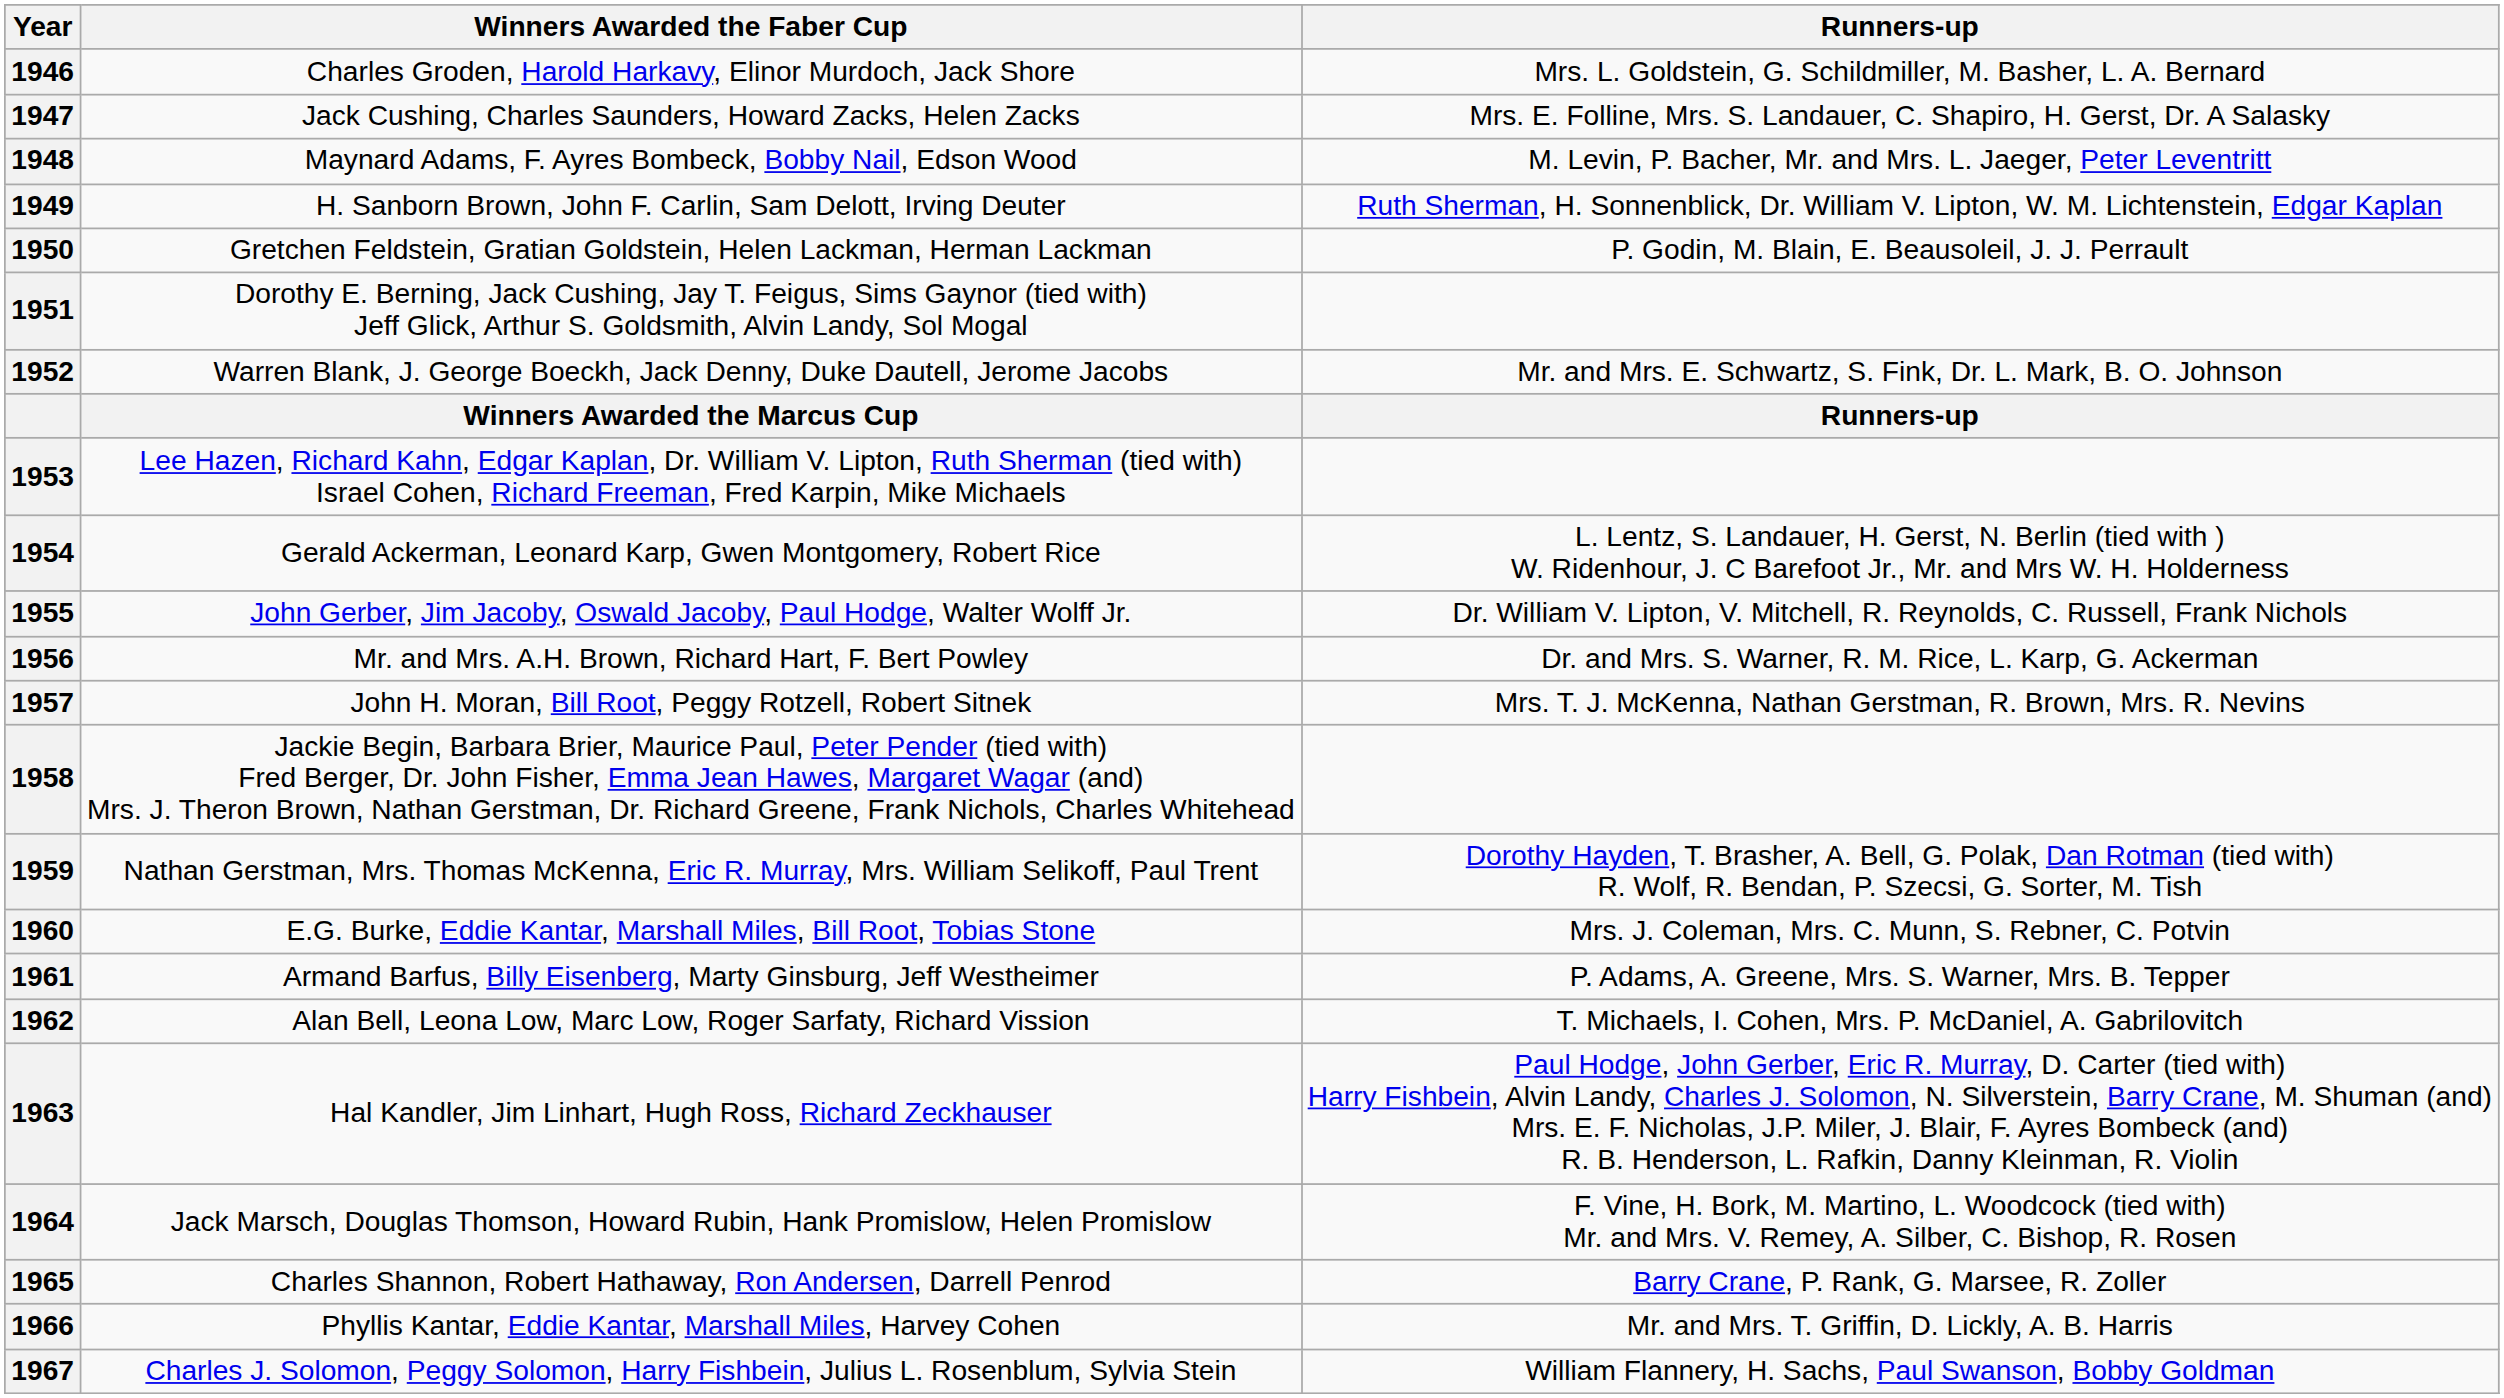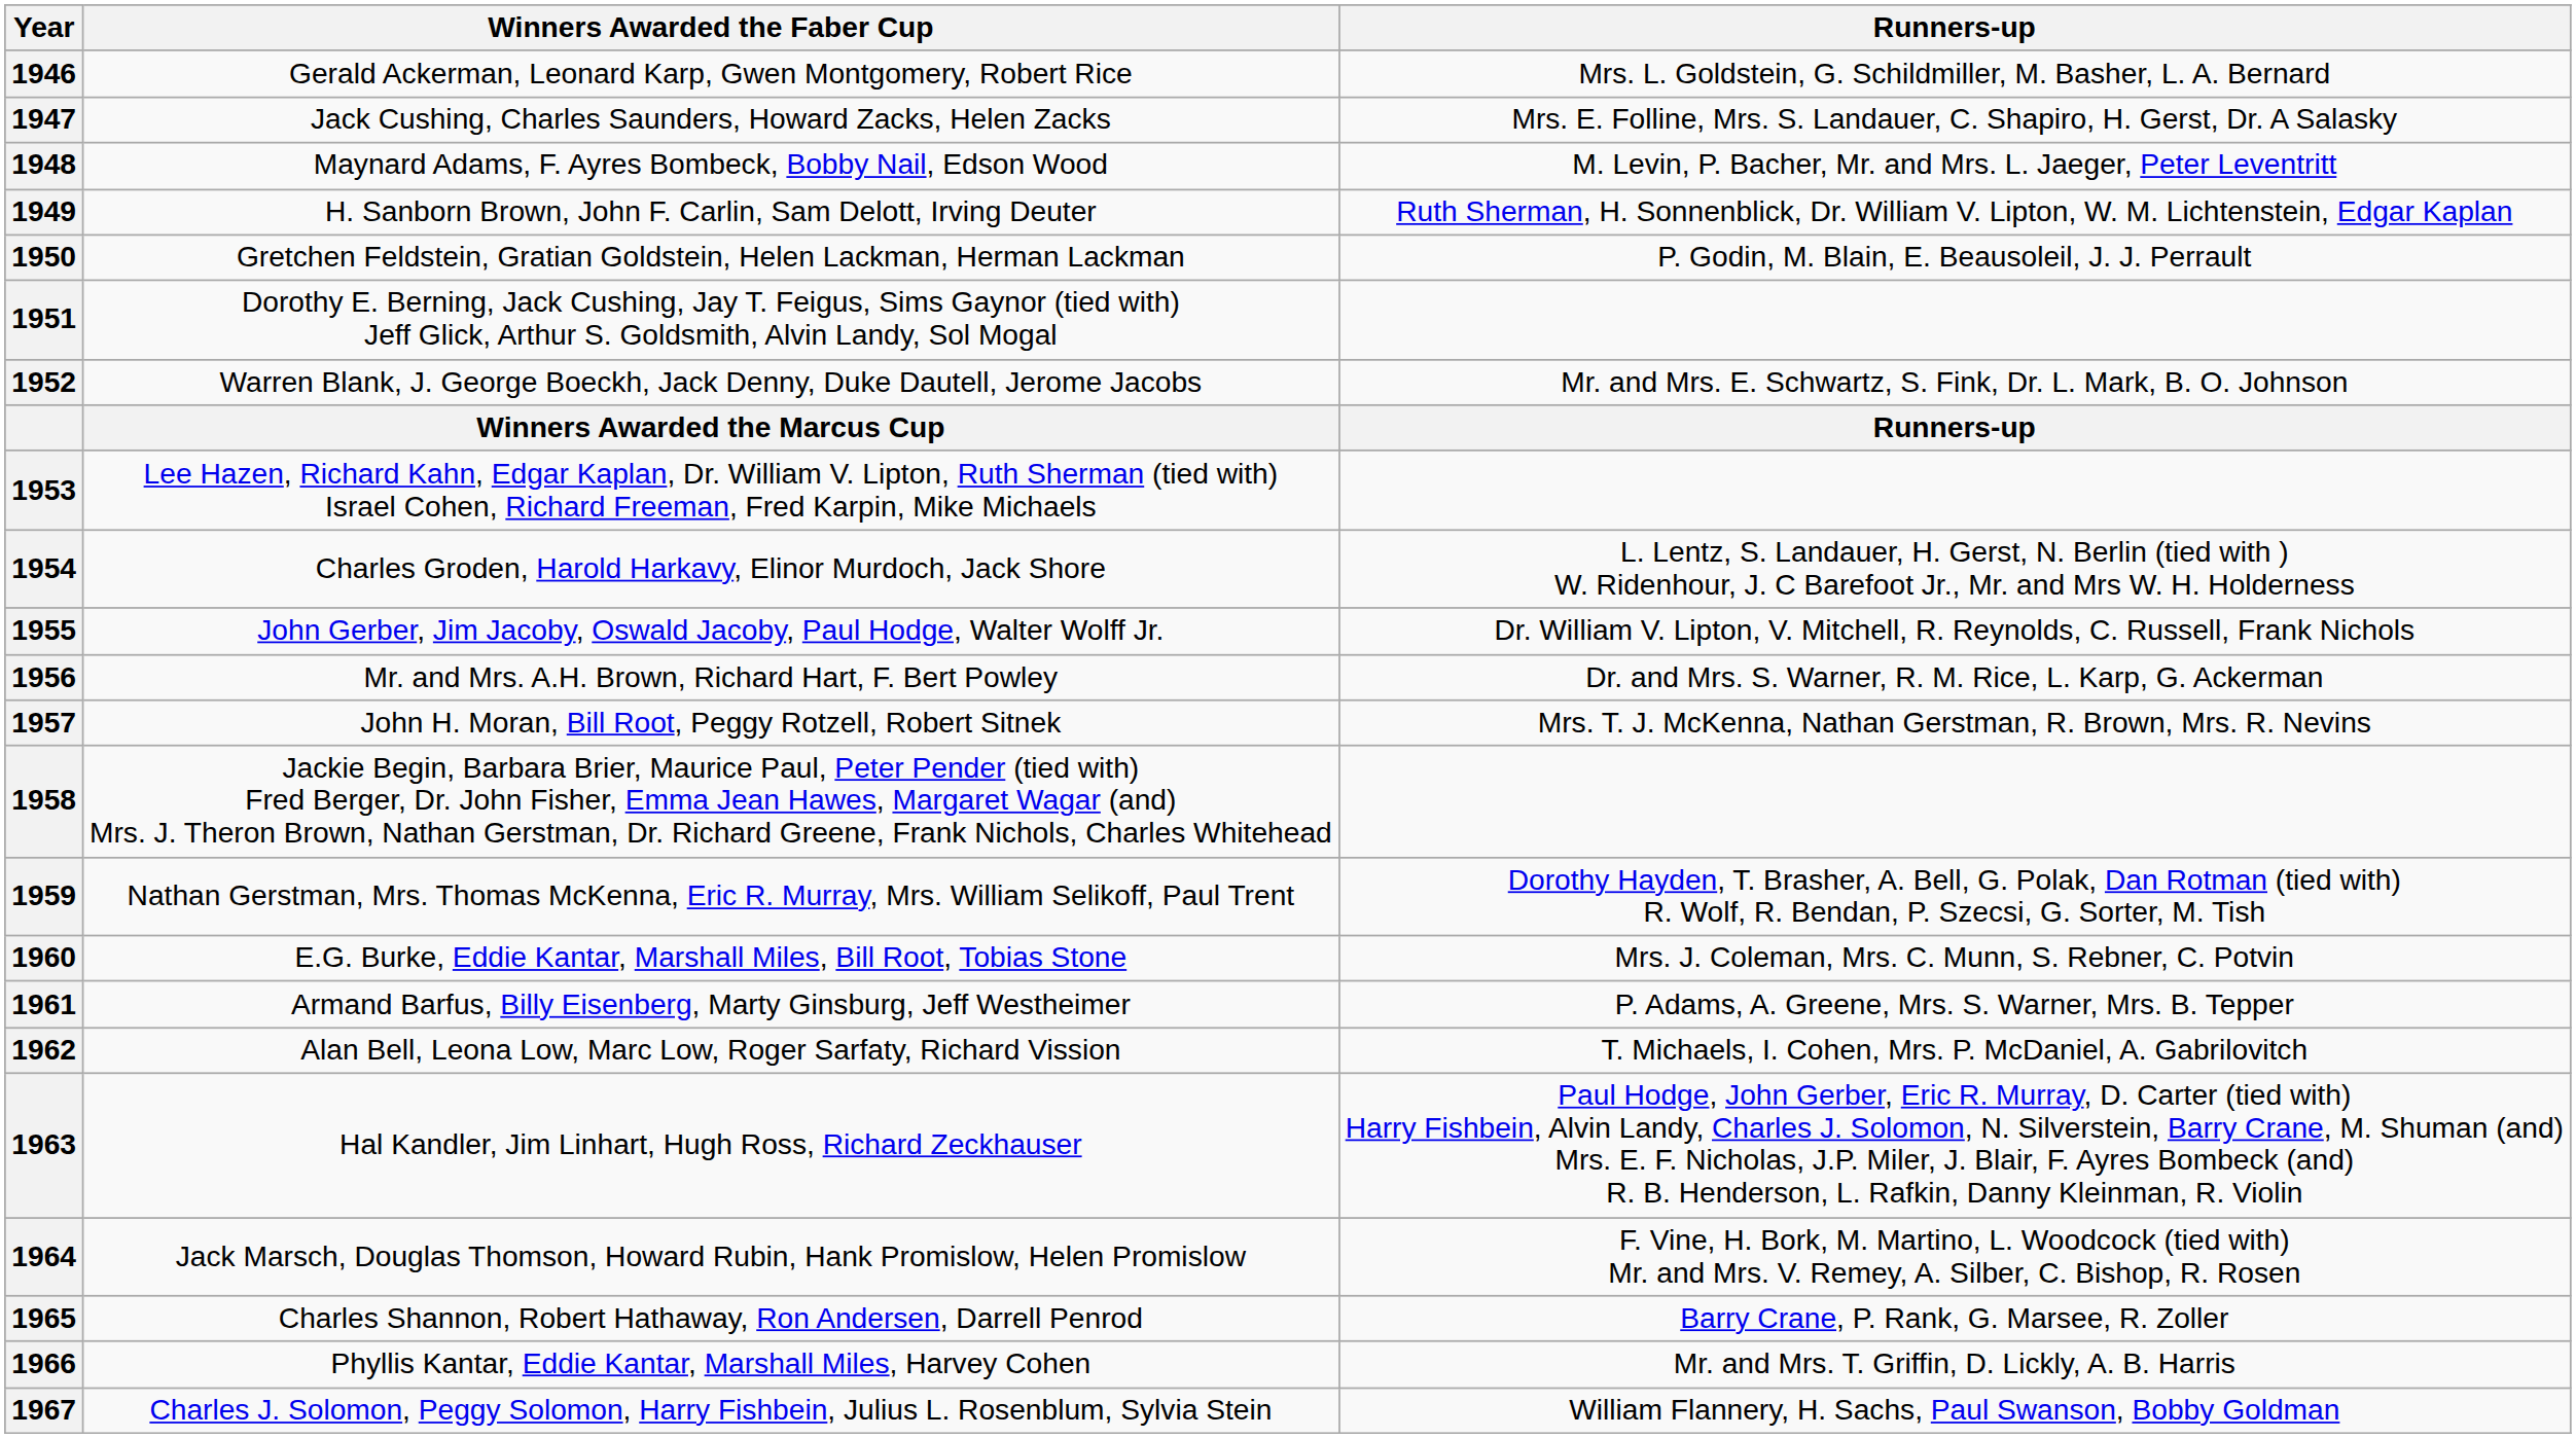1946 | Winners Awarded the Faber Cup: Charles Groden, Harold Harkavy, Elinor Murdoch, Jack Shore -> Gerald Ackerman, Leonard Karp, Gwen Montgomery, Robert Rice
1954 | Winners Awarded the Faber Cup: Gerald Ackerman, Leonard Karp, Gwen Montgomery, Robert Rice -> Charles Groden, Harold Harkavy, Elinor Murdoch, Jack Shore
